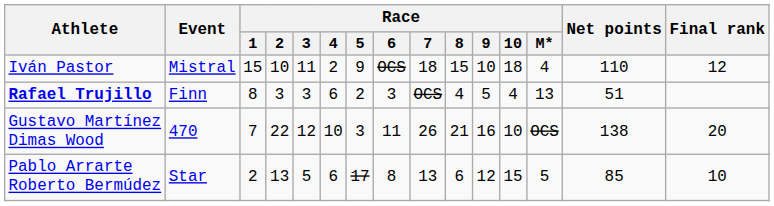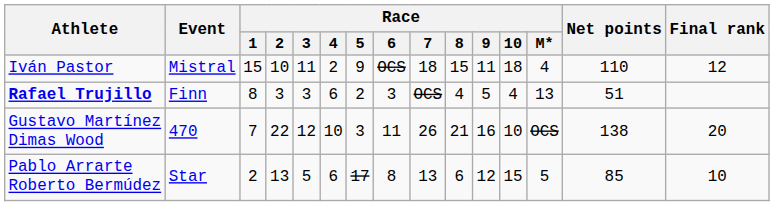Iván Pastor | Race / 9: 10 -> 11
